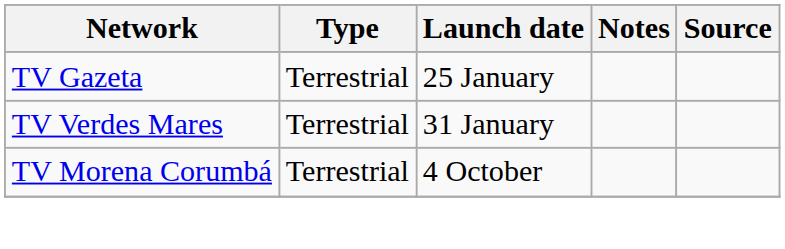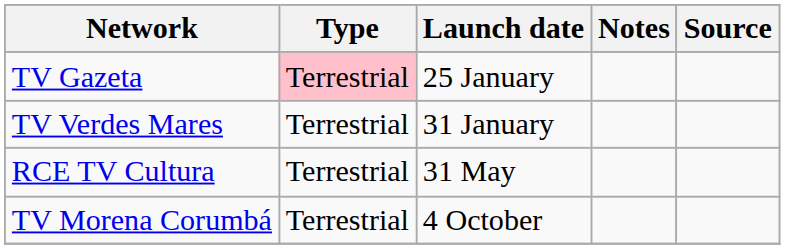TV Gazeta | Type: no background -> pink background
+ row: RCE TV Cultura | Terrestrial | 31 May
